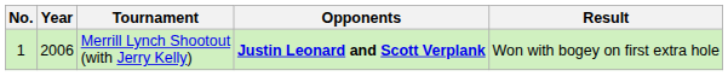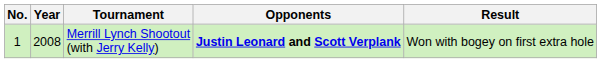Merrill Lynch Shootout (with Jerry Kelly) | Year: 2006 -> 2008
